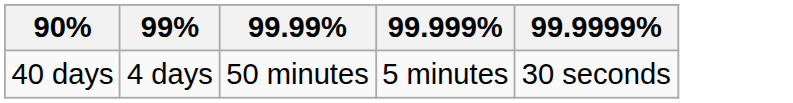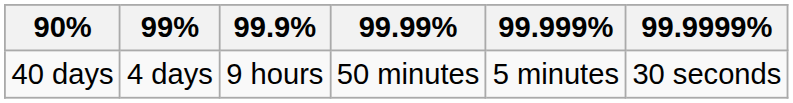+ column: 99.9% | 9 hours
